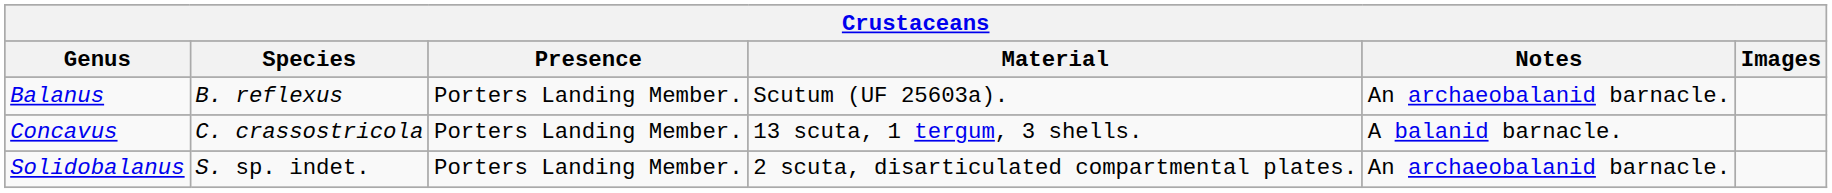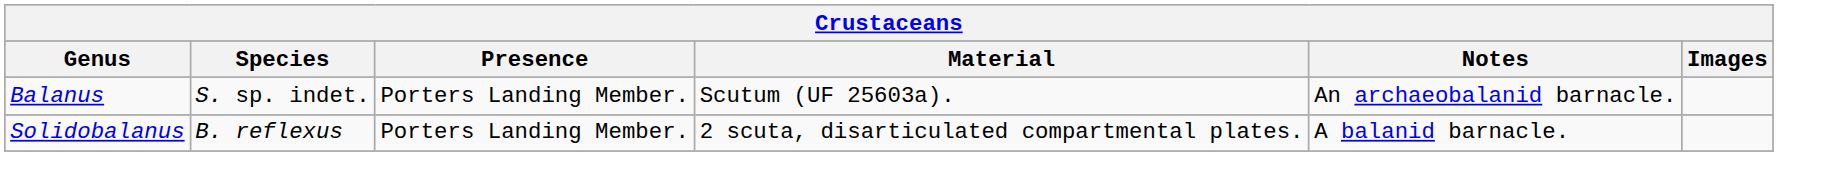Balanus | Species: B. reflexus -> S. sp. indet.
- row: Concavus | C. crassostricola | Porters Landing Member. | 13 scuta, 1 tergum, 3 shells. | A balanid barnacle.
Solidobalanus | Species: S. sp. indet. -> B. reflexus
Solidobalanus | Notes: An archaeobalanid barnacle. -> A balanid barnacle.
